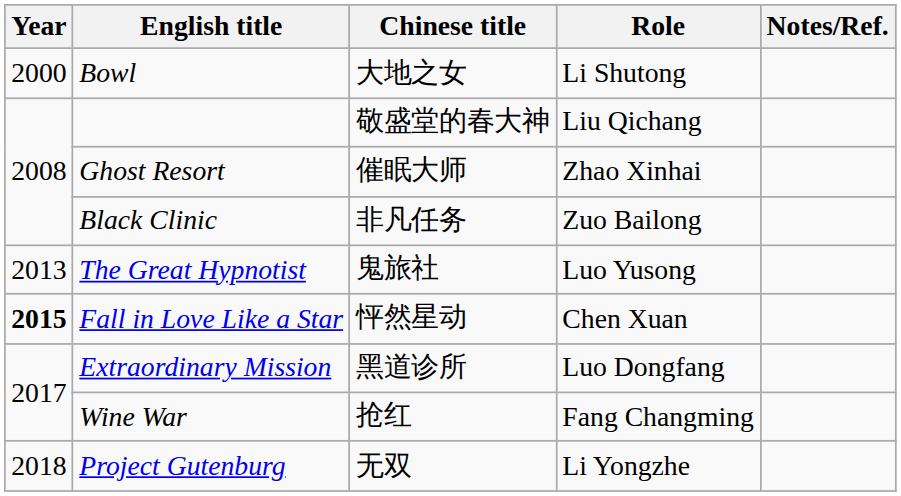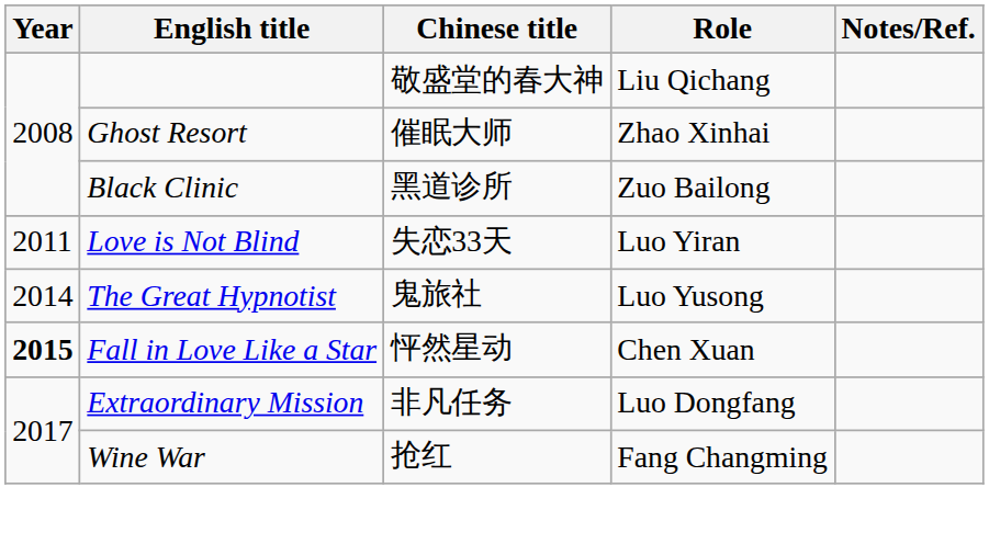- row: 2000 | Bowl | 大地之女 | Li Shutong
Black Clinic | Chinese title: 非凡任务 -> 黑道诊所
+ row: 2011 | Love is Not Blind | 失恋33天 | Luo Yiran
The Great Hypnotist | Year: 2013 -> 2014
Extraordinary Mission | Chinese title: 黑道诊所 -> 非凡任务
- row: 2018 | Project Gutenburg | 无双 | Li Yongzhe
